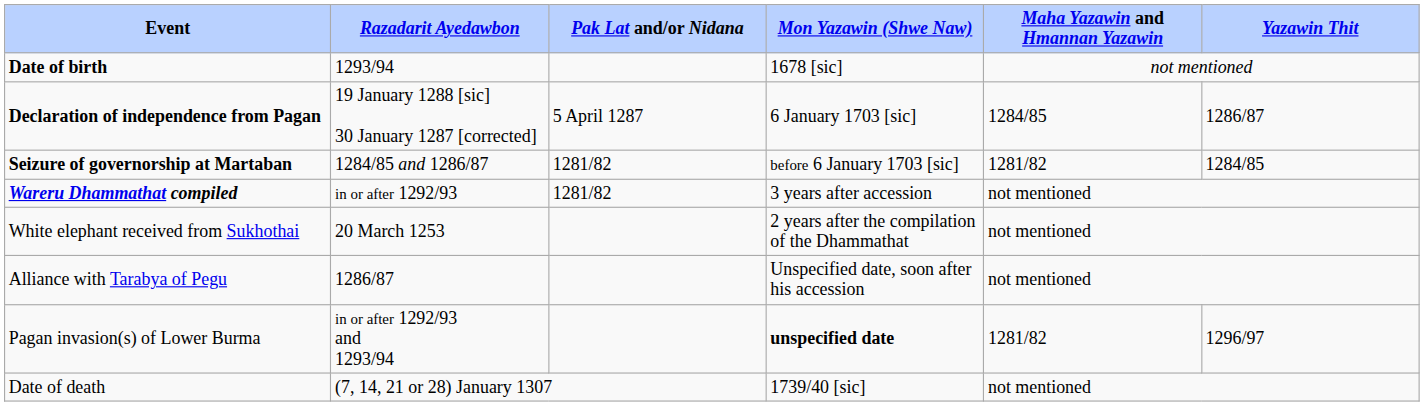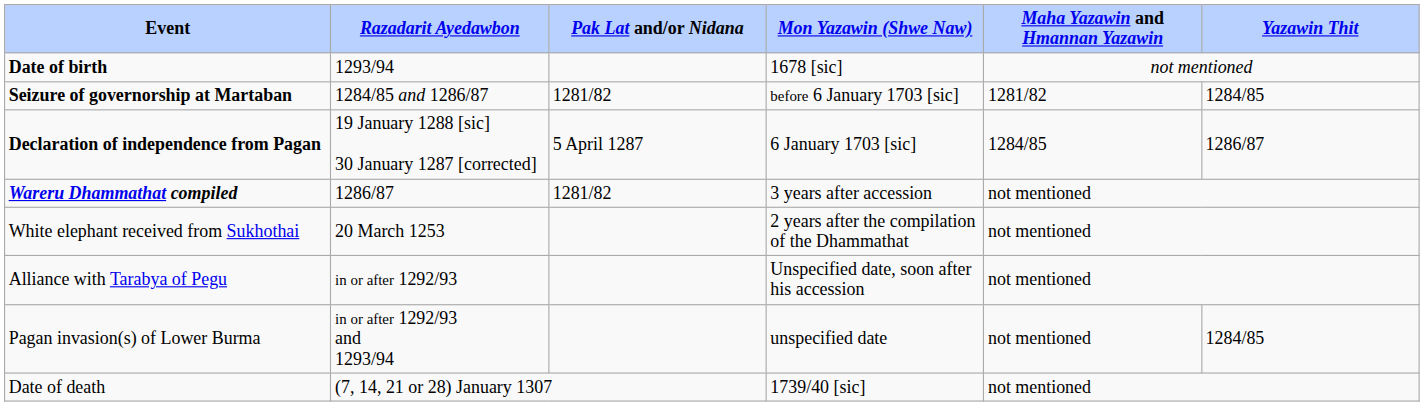rows swapped: Seizure of governorship at Martaban <-> Declaration of independence from Pagan
Wareru Dhammathat compiled | Razadarit Ayedawbon: in or after 1292/93 -> 1286/87
Alliance with Tarabya of Pegu | Razadarit Ayedawbon: 1286/87 -> in or after 1292/93
Pagan invasion(s) of Lower Burma | Mon Yazawin (Shwe Naw): bold -> normal
Pagan invasion(s) of Lower Burma | Maha Yazawin and Hmannan Yazawin: 1281/82 -> not mentioned
Pagan invasion(s) of Lower Burma | Yazawin Thit: 1296/97 -> 1284/85
